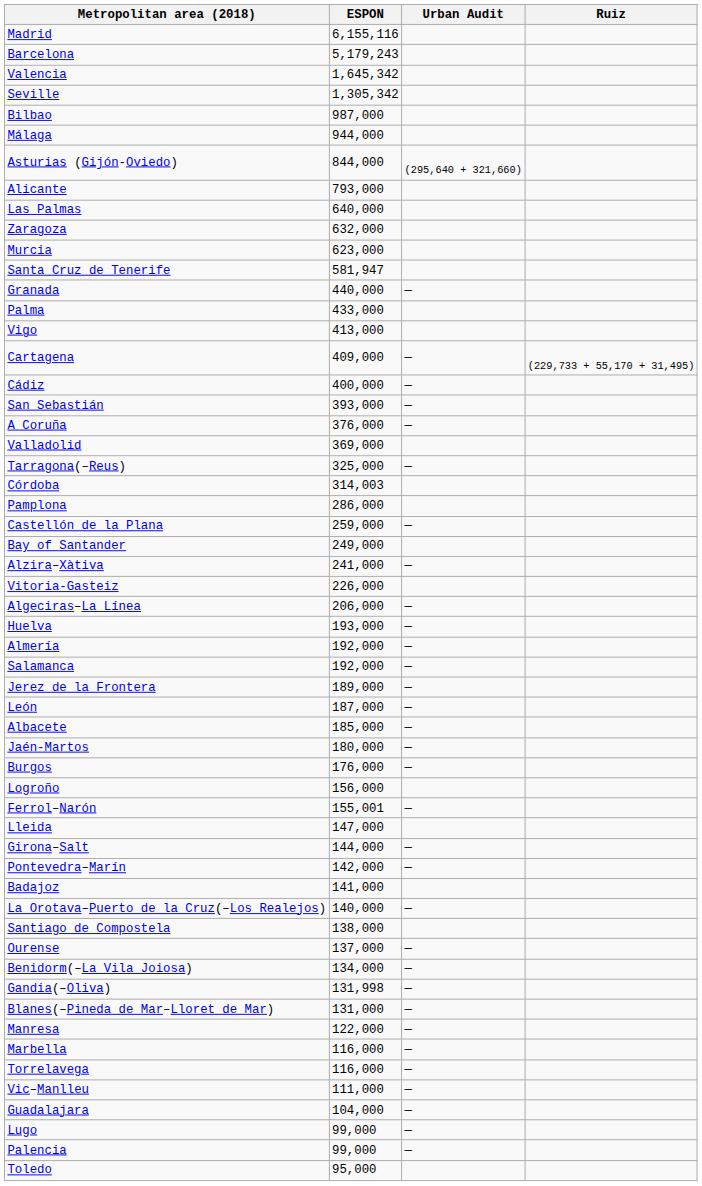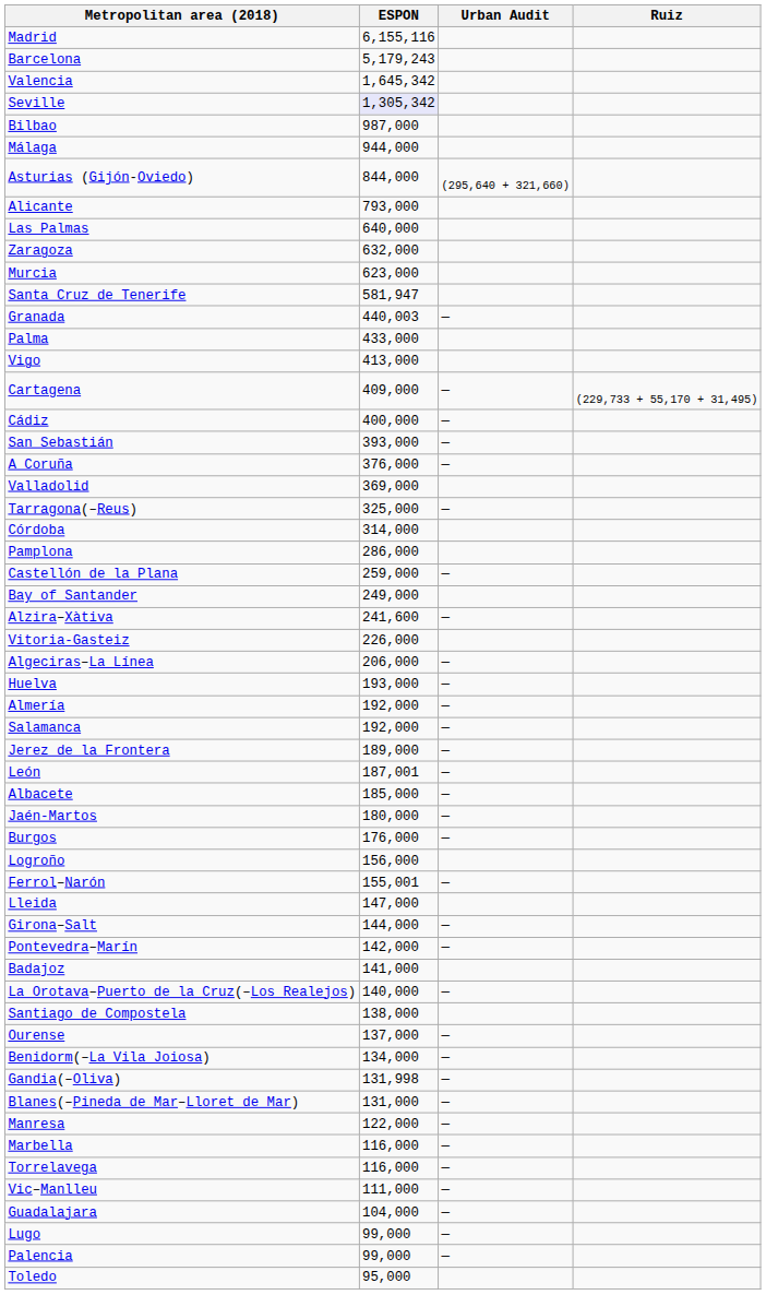Seville | ESPON: no background -> lavender background
Granada | ESPON: 440,000 -> 440,003
Córdoba | ESPON: 314,003 -> 314,000
Alzira–Xàtiva | ESPON: 241,000 -> 241,600
León | ESPON: 187,000 -> 187,001
